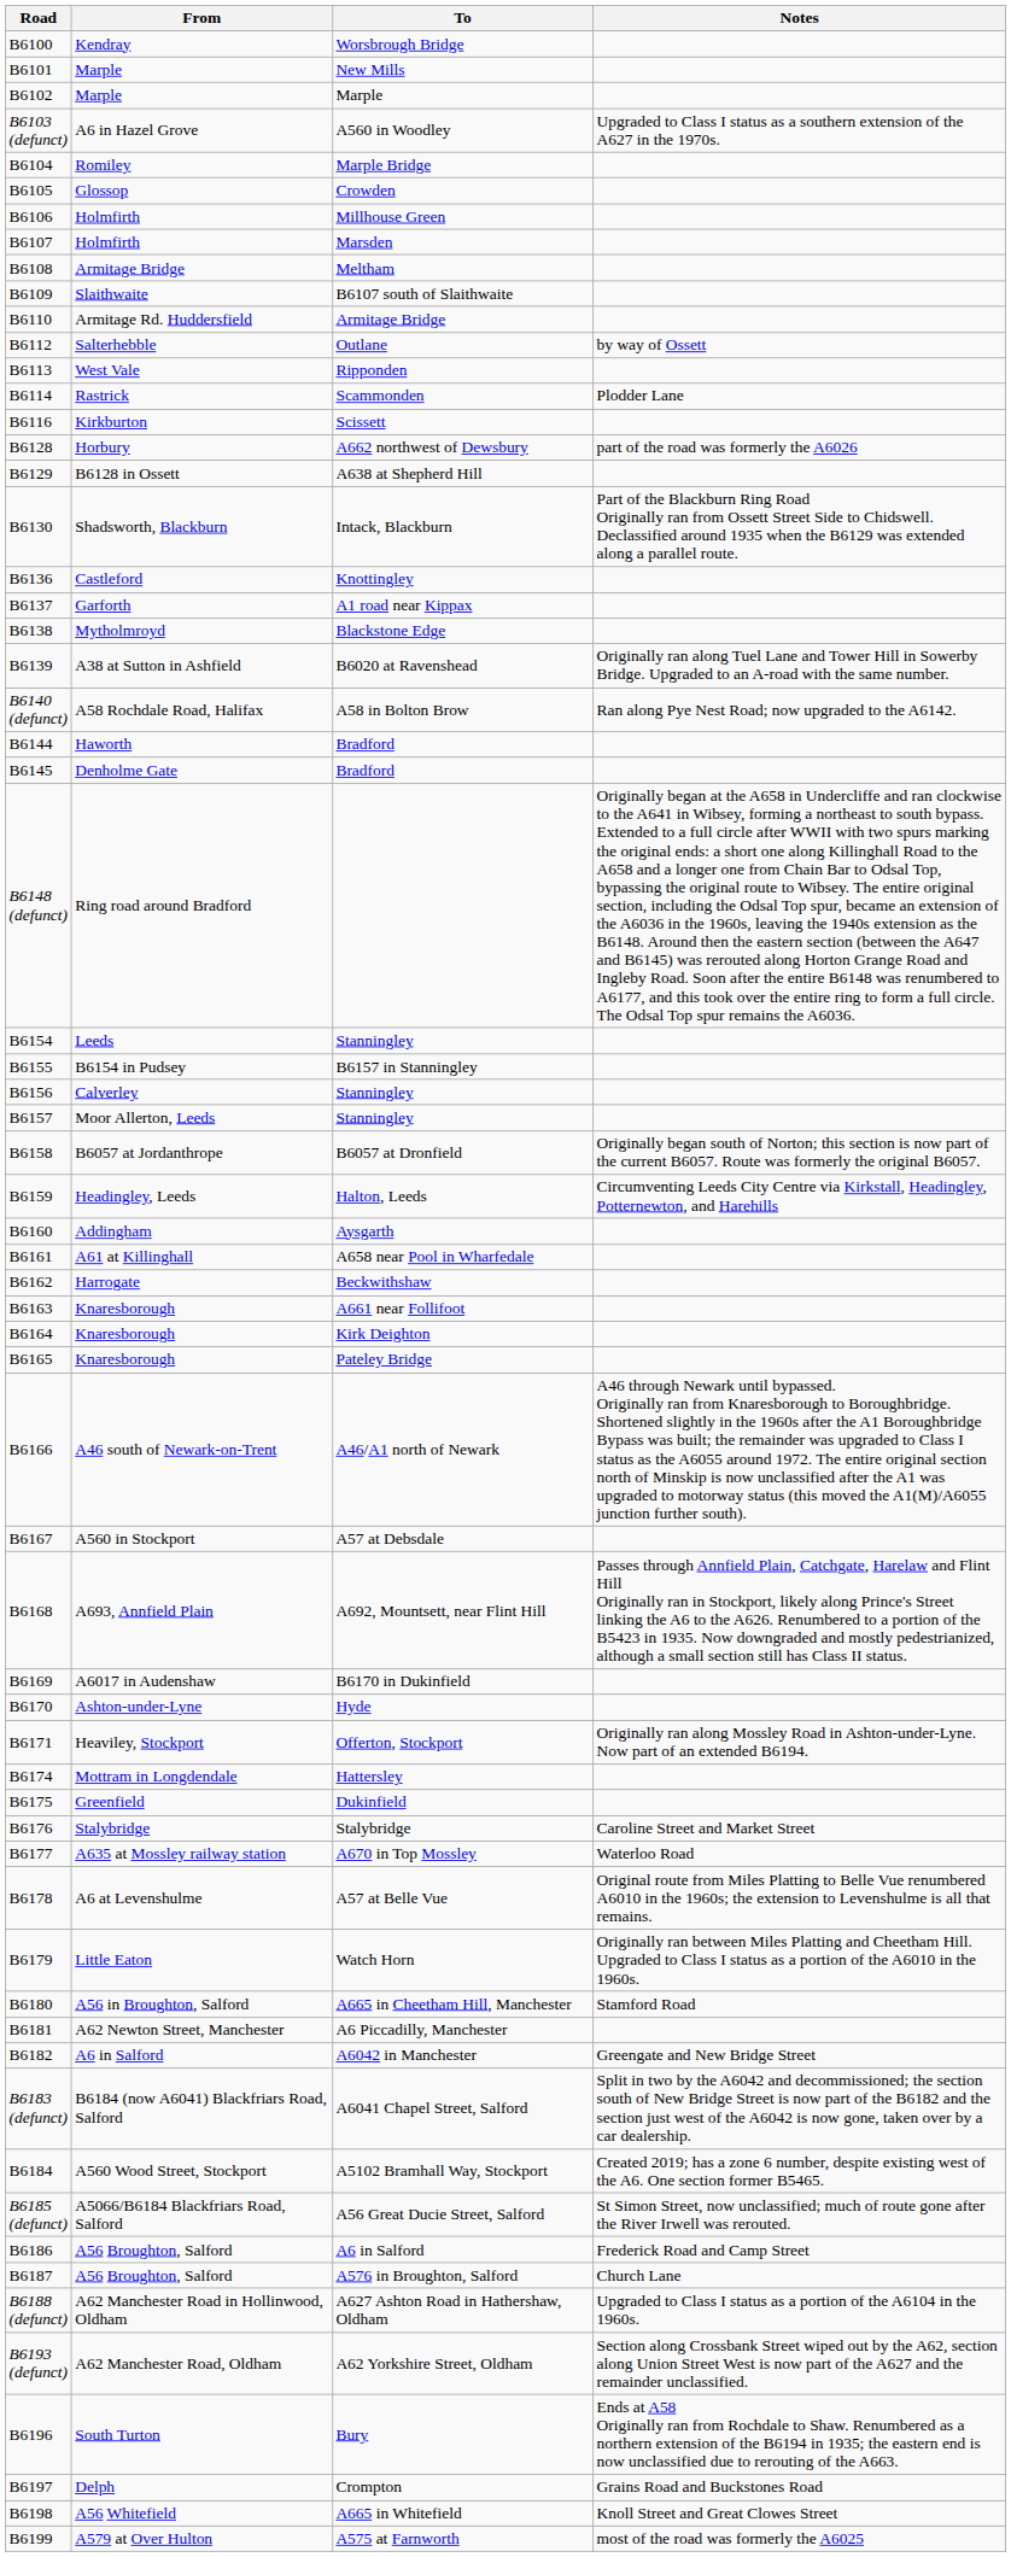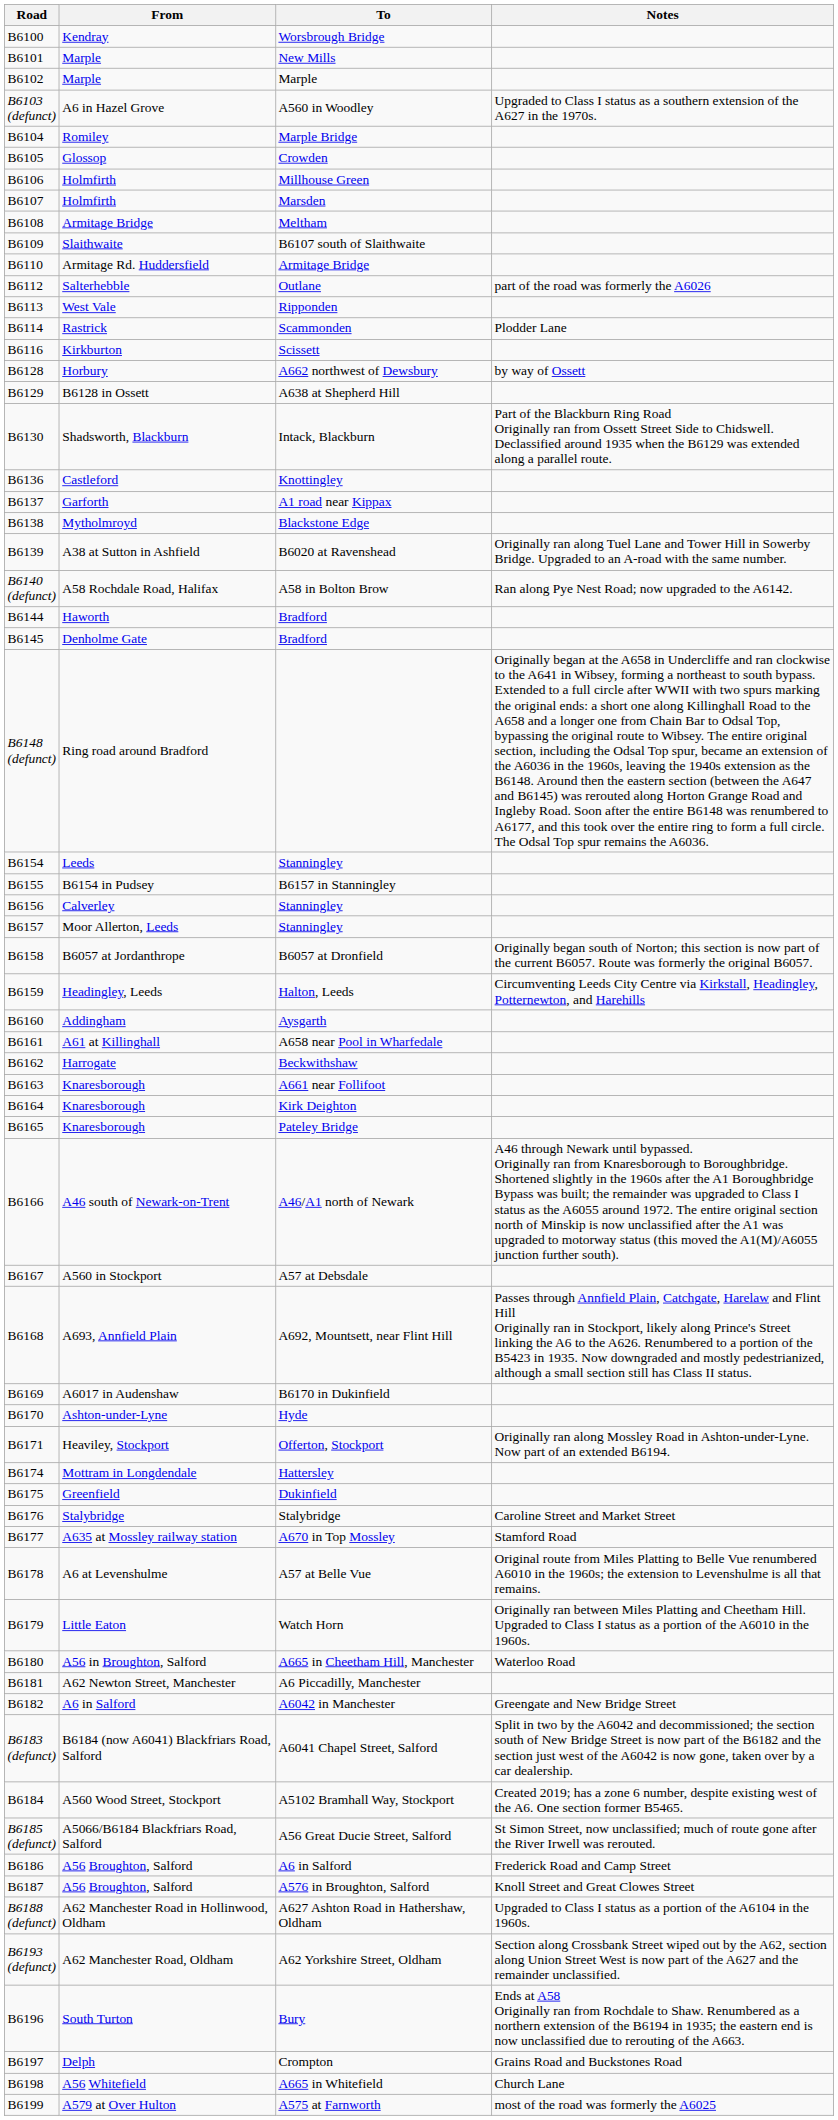Outlane | Notes: by way of Ossett -> part of the road was formerly the A6026
A662 northwest of Dewsbury | Notes: part of the road was formerly the A6026 -> by way of Ossett
A670 in Top Mossley | Notes: Waterloo Road -> Stamford Road
A665 in Cheetham Hill, Manchester | Notes: Stamford Road -> Waterloo Road
A576 in Broughton, Salford | Notes: Church Lane -> Knoll Street and Great Clowes Street
A665 in Whitefield | Notes: Knoll Street and Great Clowes Street -> Church Lane
